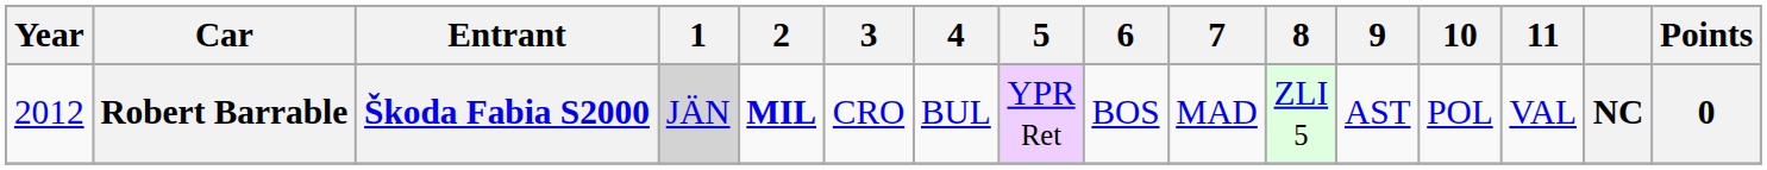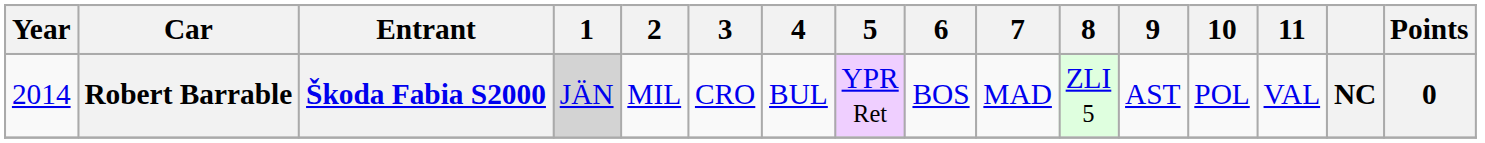Robert Barrable | Year: 2012 -> 2014
Robert Barrable | 2: bold -> normal
